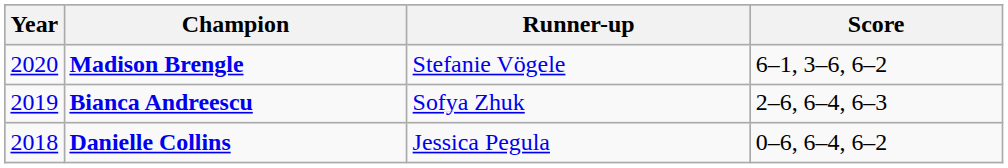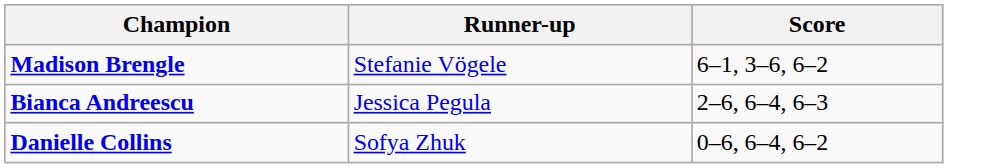- column: Year | 2020 | 2019 | 2018
Bianca Andreescu | Runner-up: Sofya Zhuk -> Jessica Pegula
Danielle Collins | Runner-up: Jessica Pegula -> Sofya Zhuk
